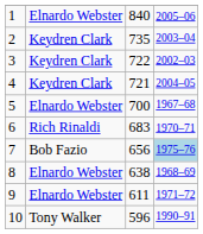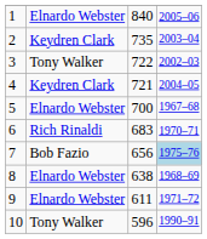3 | column 2: Keydren Clark -> Tony Walker
